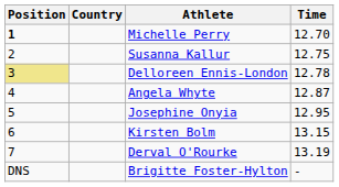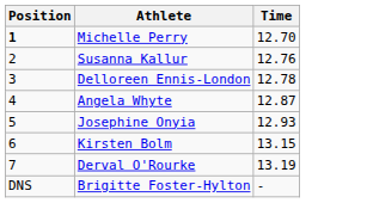- column: Country
Susanna Kallur | Time: 12.75 -> 12.76
Delloreen Ennis-London | Position: khaki background -> no background
Josephine Onyia | Time: 12.95 -> 12.93
